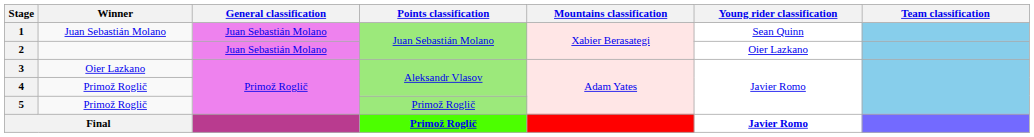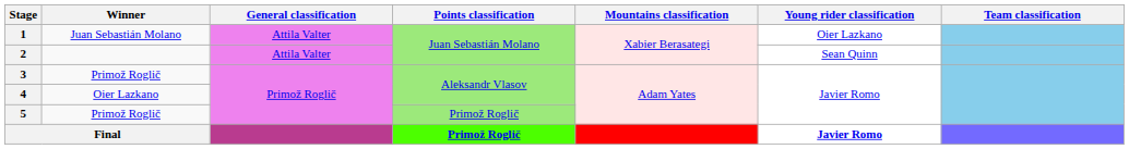1 | General classification: Juan Sebastián Molano -> Attila Valter
1 | Young rider classification: Sean Quinn -> Oier Lazkano
2 | General classification: Juan Sebastián Molano -> Attila Valter
2 | Young rider classification: Oier Lazkano -> Sean Quinn
3 | Winner: Oier Lazkano -> Primož Roglič
4 | Winner: Primož Roglič -> Oier Lazkano
